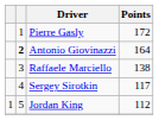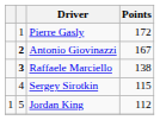Antonio Giovinazzi | Points: 164 -> 167
Raffaele Marciello | column 2: normal -> bold
Sergey Sirotkin | Points: 117 -> 115
